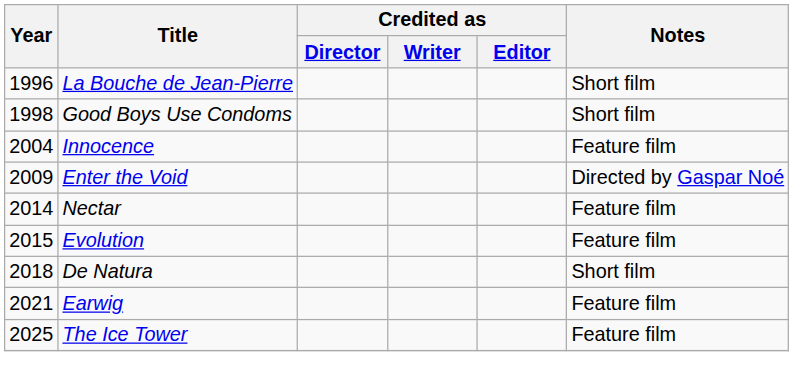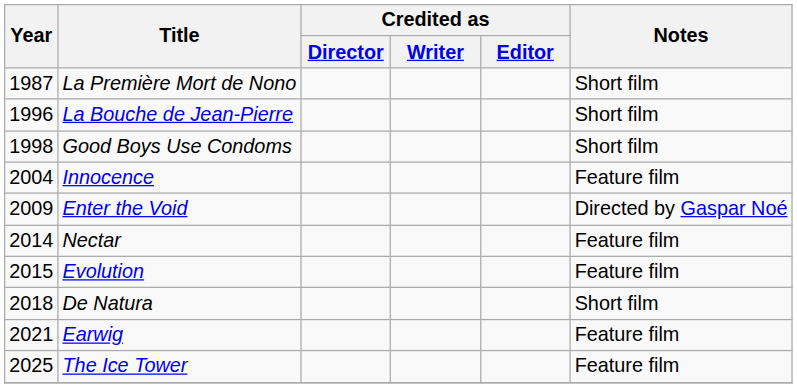+ row: 1987 | La Première Mort de Nono | Short film
